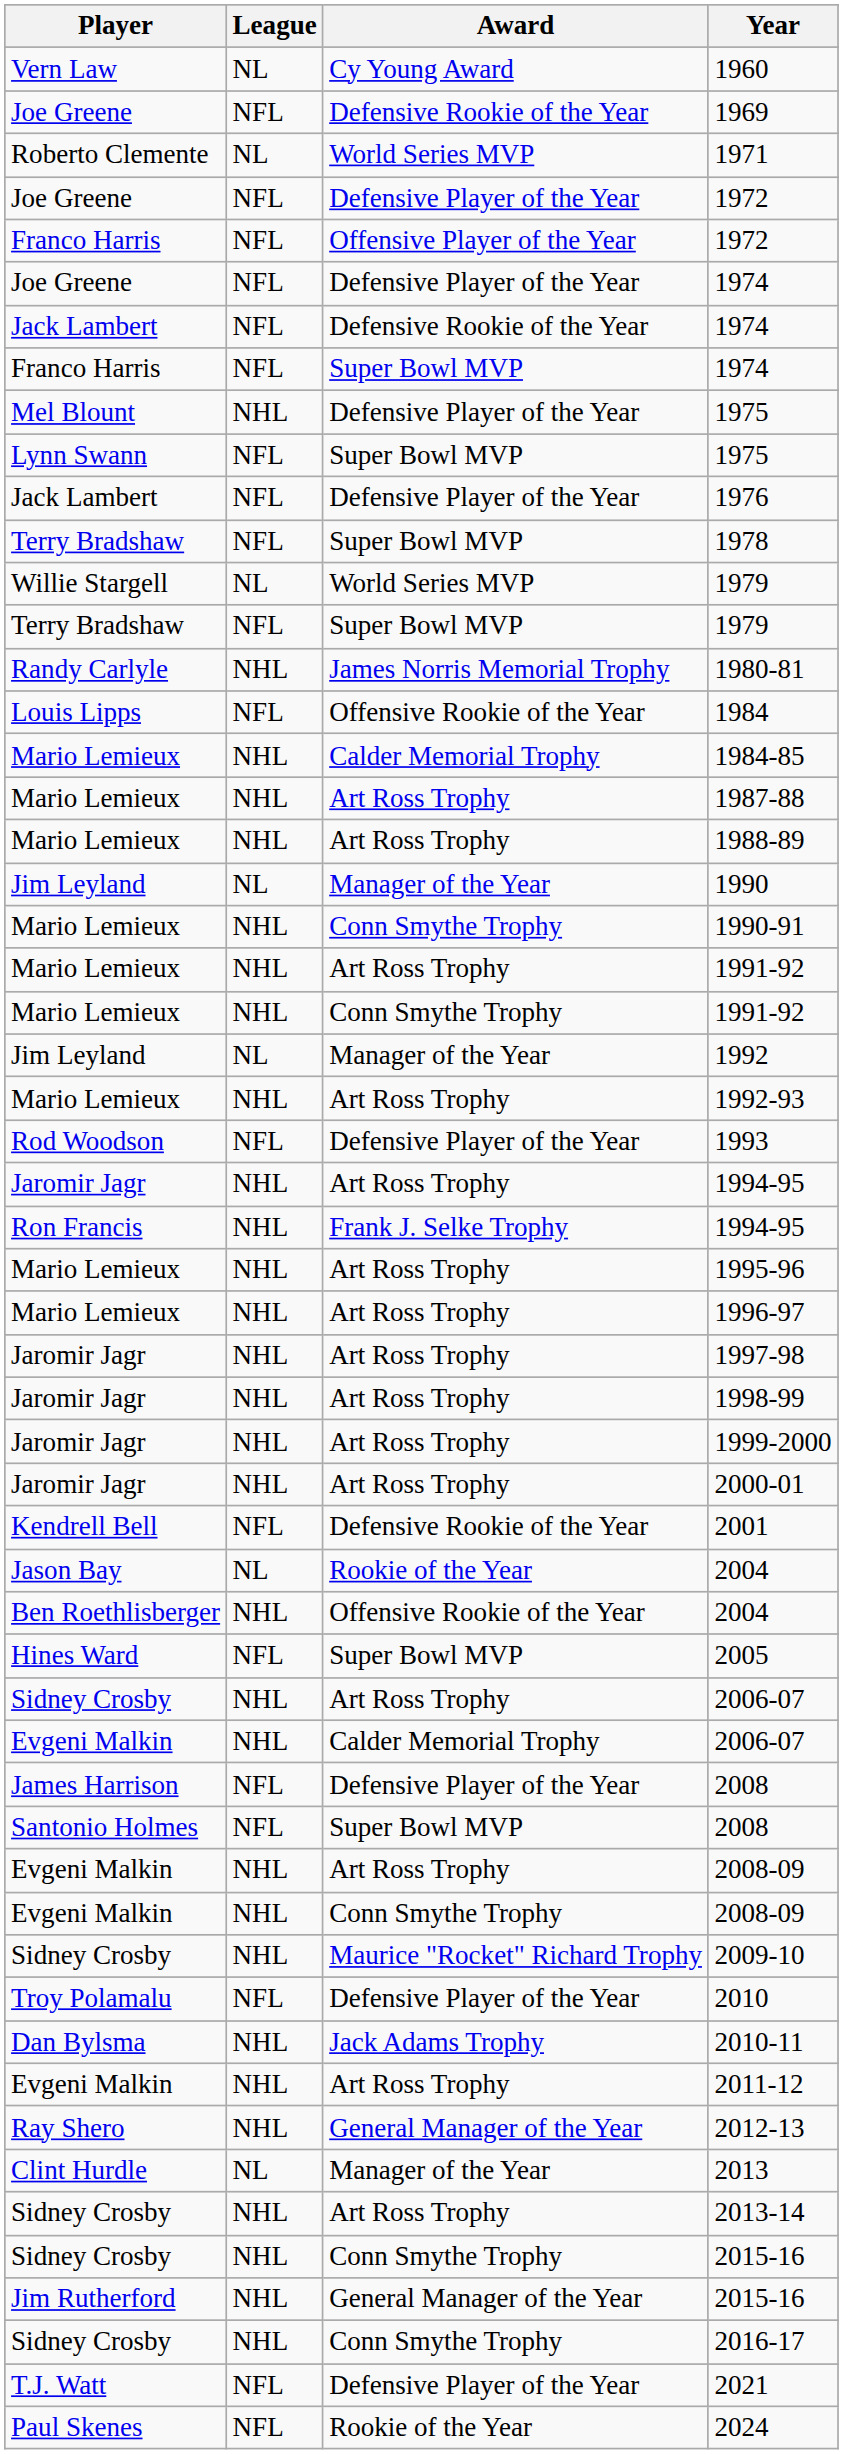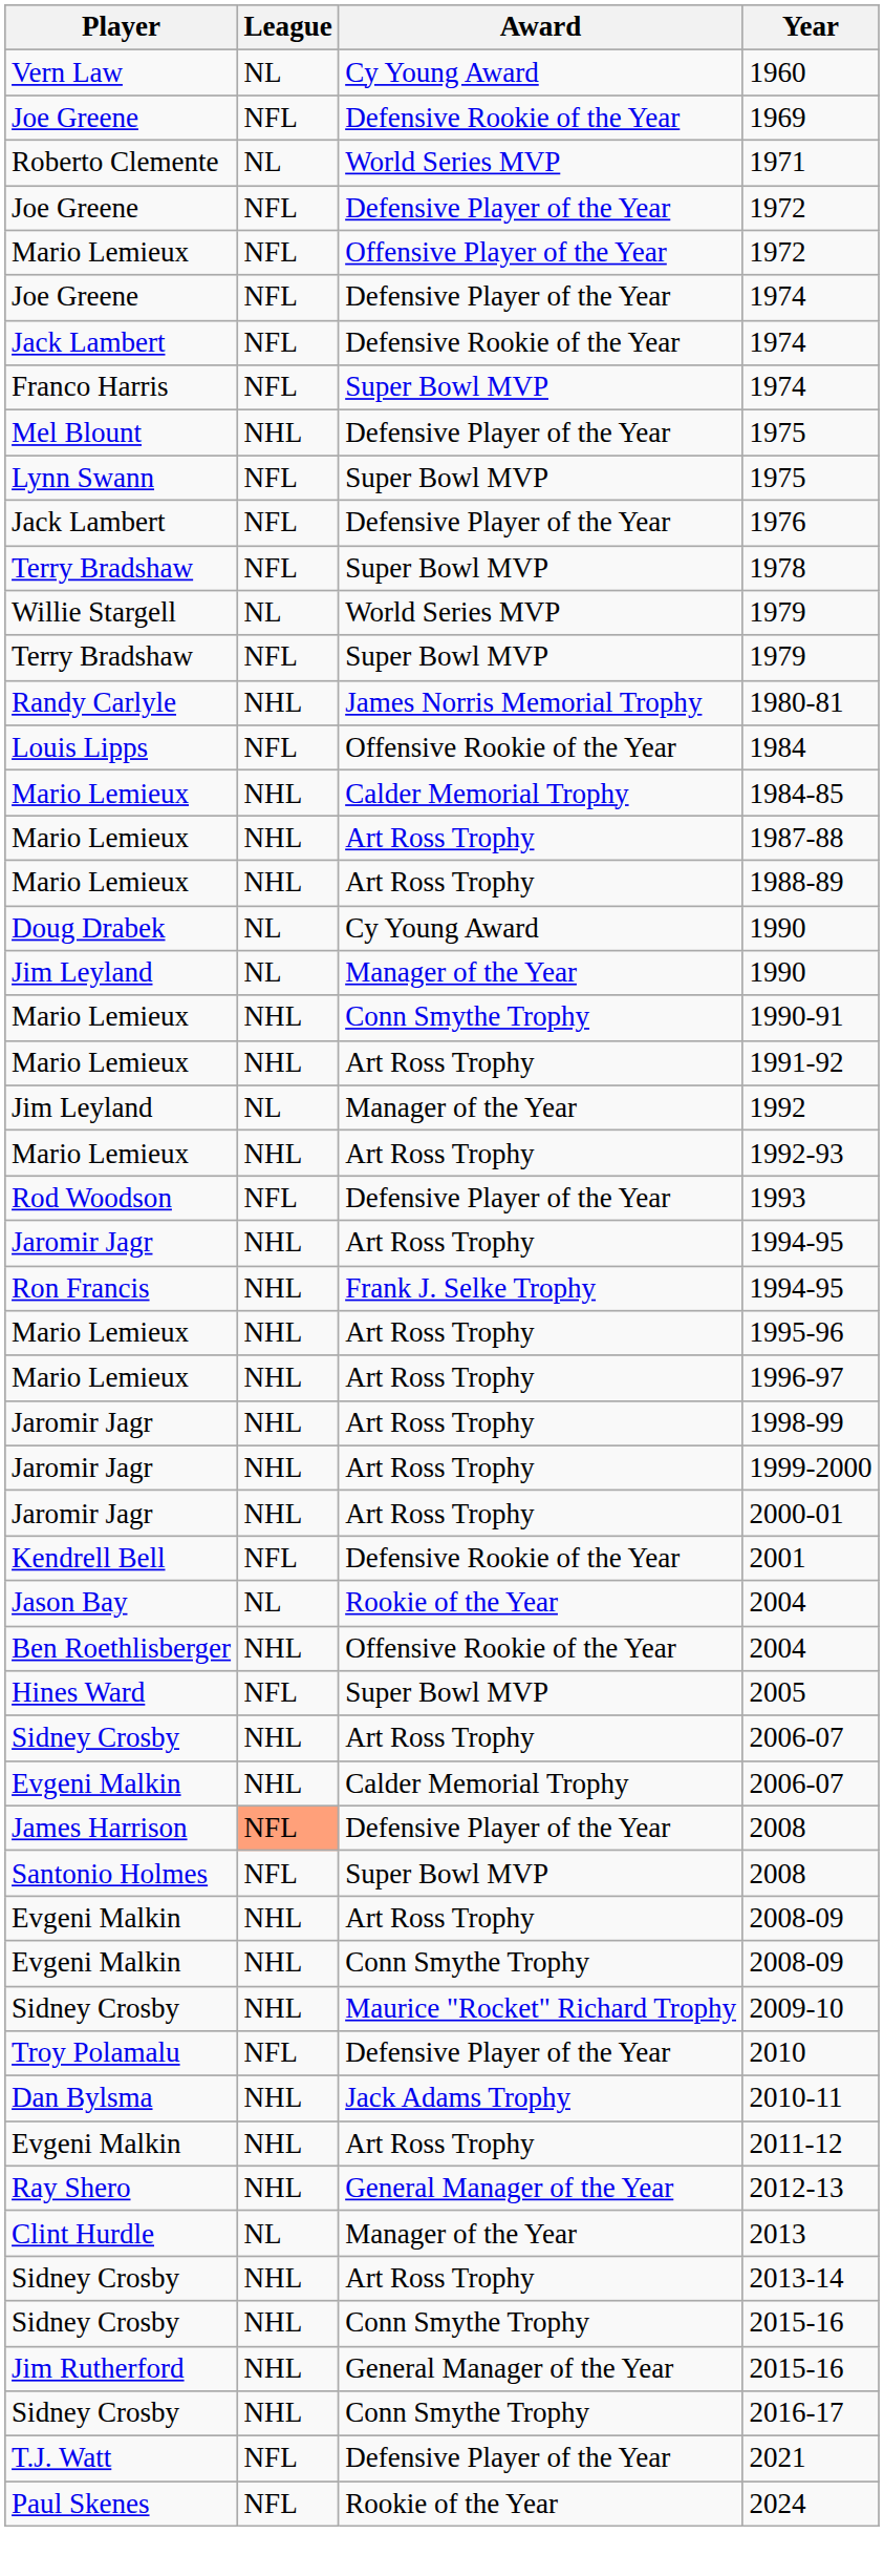Offensive Player of the Year / 1972 | Player: Franco Harris -> Mario Lemieux
+ row: Doug Drabek | NL | Cy Young Award | 1990
- row: Mario Lemieux | NHL | Conn Smythe Trophy | 1991-92
- row: Jaromir Jagr | NHL | Art Ross Trophy | 1997-98
Defensive Player of the Year / 2008 | League: no background -> lightsalmon background
